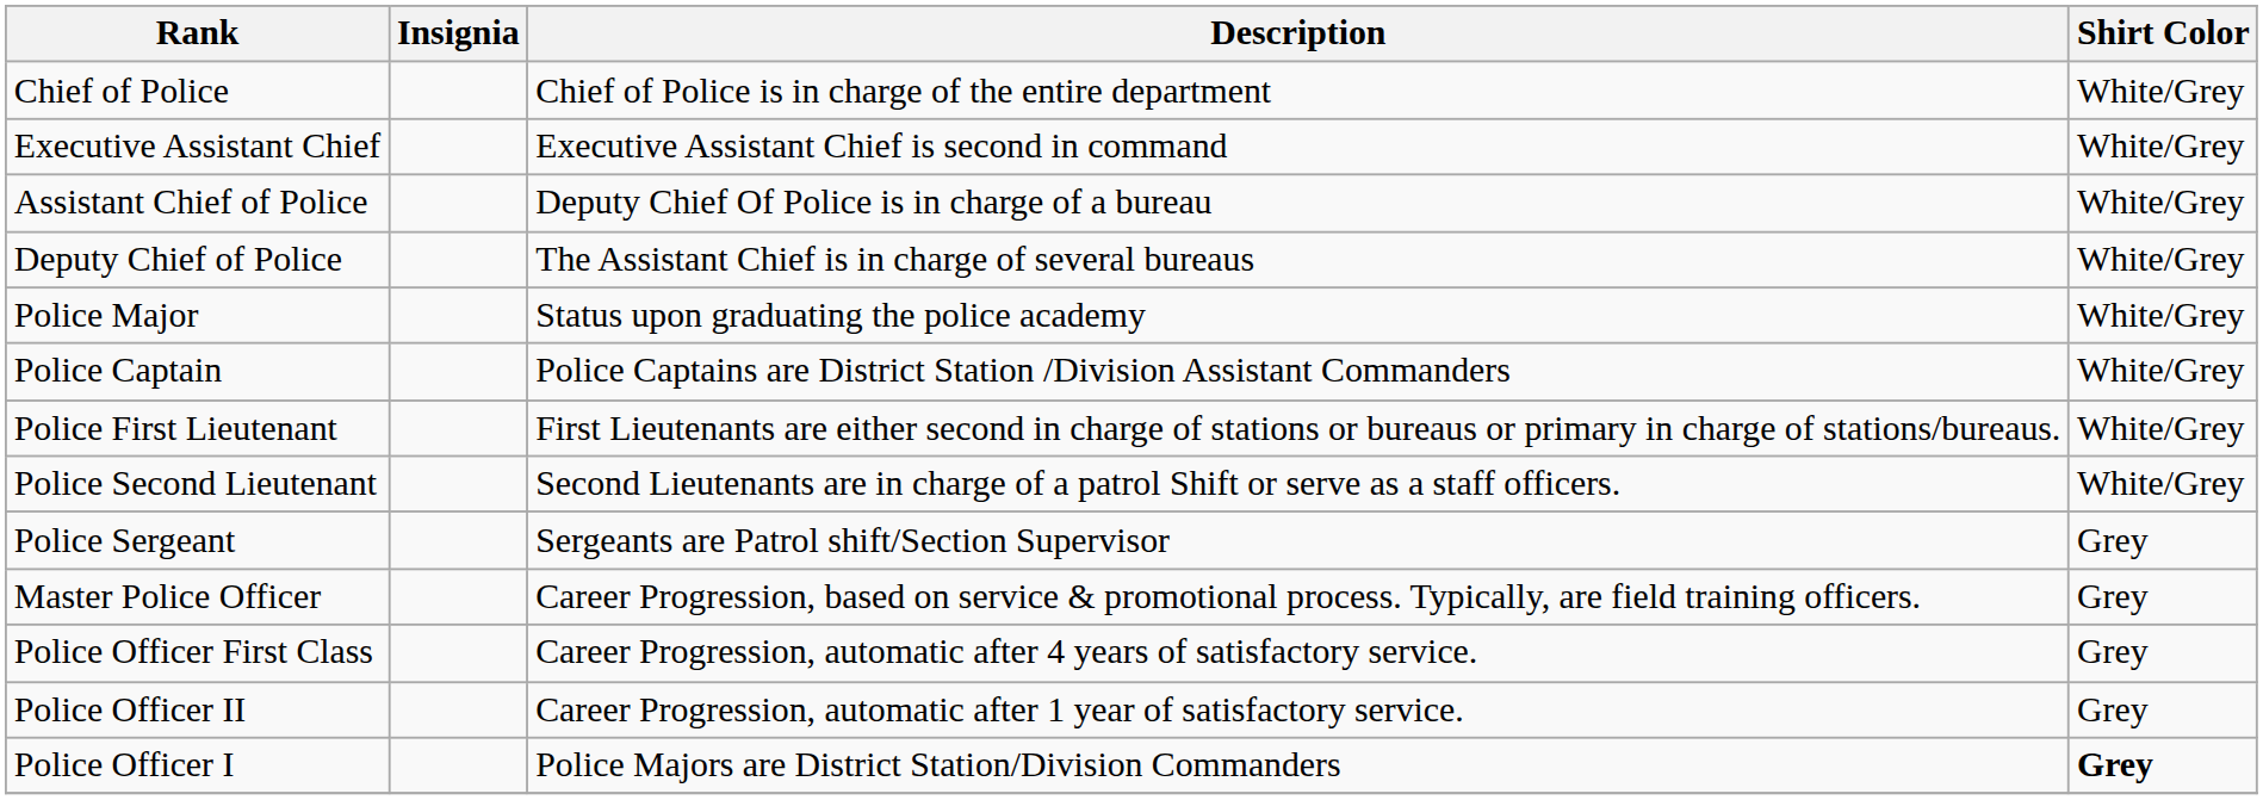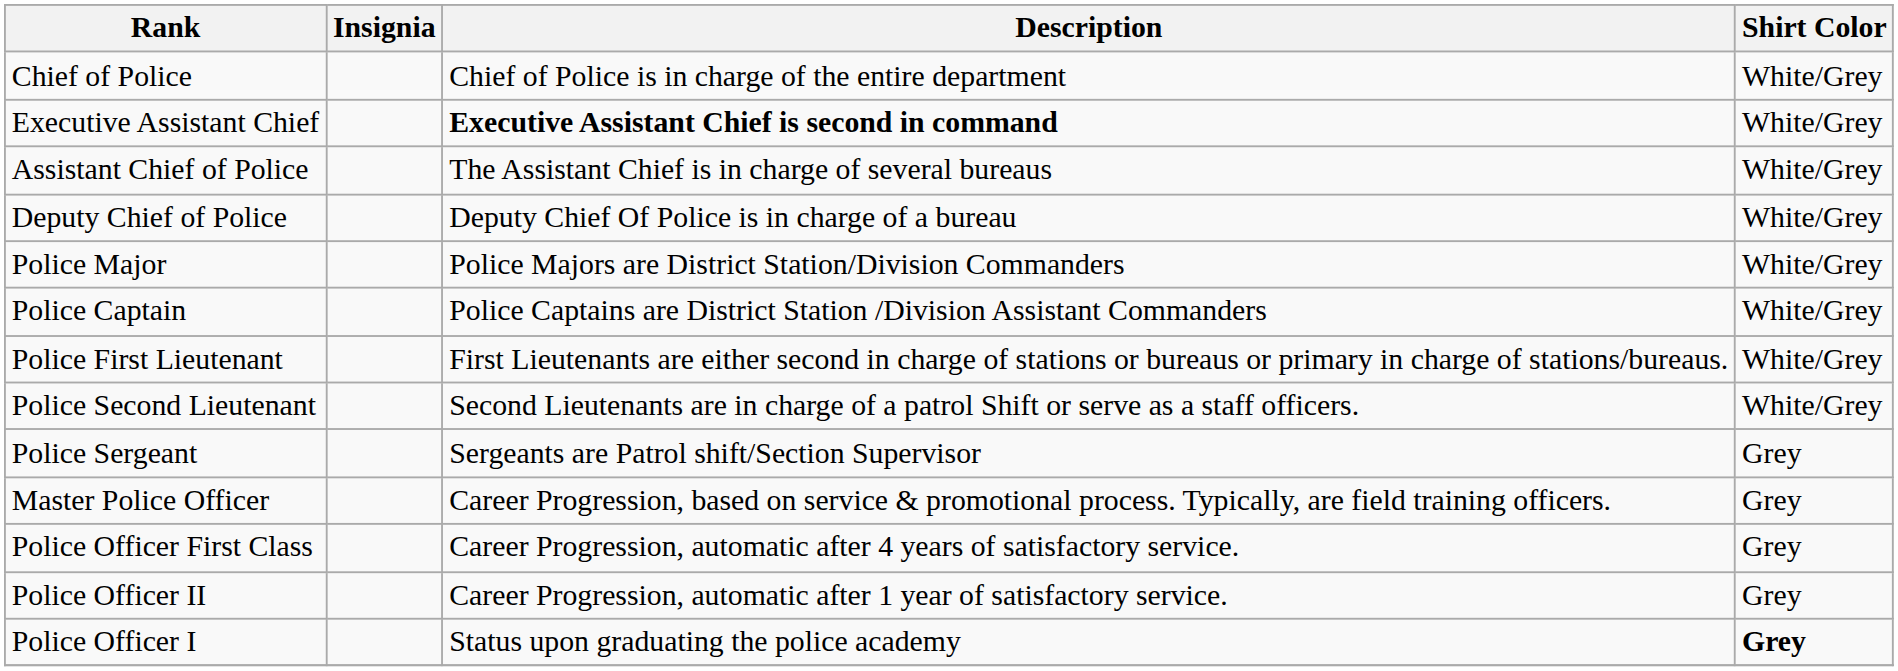Executive Assistant Chief | Description: normal -> bold
Assistant Chief of Police | Description: Deputy Chief Of Police is in charge of a bureau -> The Assistant Chief is in charge of several bureaus
Deputy Chief of Police | Description: The Assistant Chief is in charge of several bureaus -> Deputy Chief Of Police is in charge of a bureau
Police Major | Description: Status upon graduating the police academy -> Police Majors are District Station/Division Commanders
Police Officer I | Description: Police Majors are District Station/Division Commanders -> Status upon graduating the police academy
